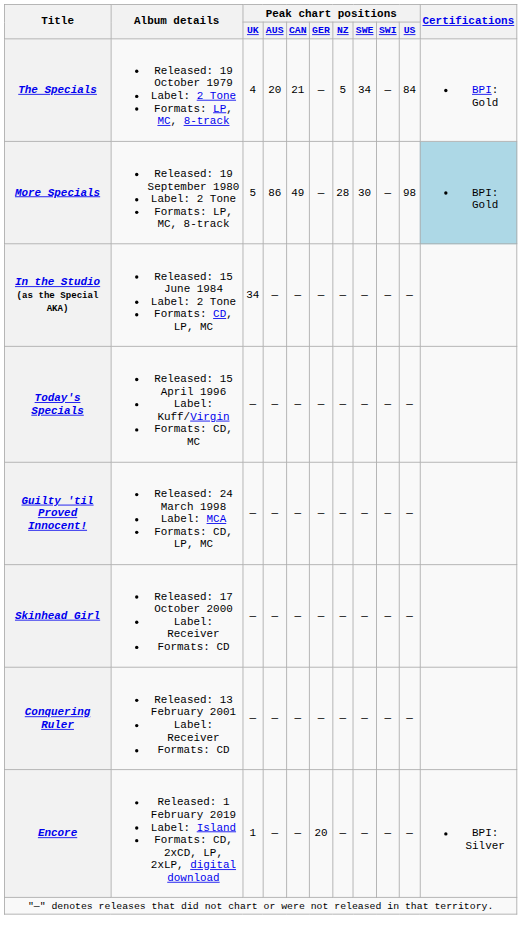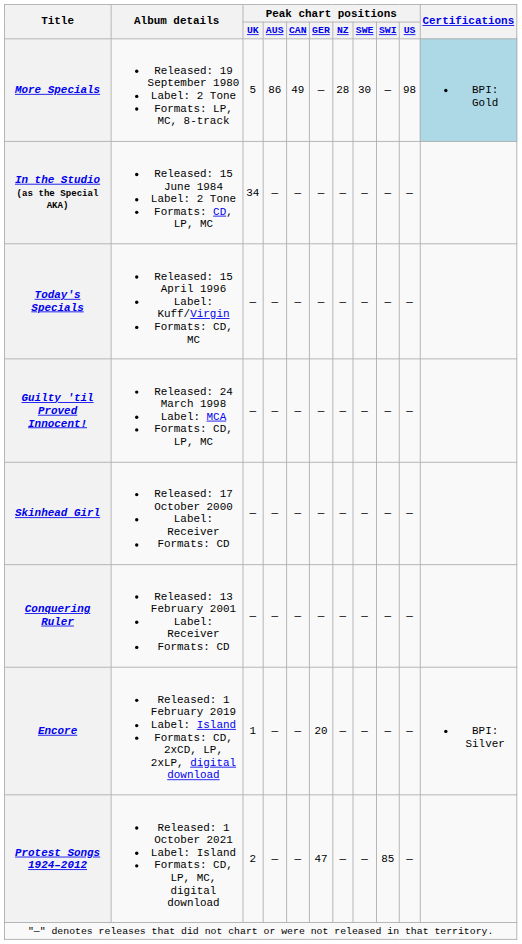- row: The Specials | Released: 19 October 1979 Label: 2 Tone Formats: LP, MC, 8-track | 4 | 20 | 21 | — | 5 | 34 | — | 84 | BPI: Gold
+ row: Protest Songs 1924–2012 | Released: 1 October 2021 Label: Island Formats: CD, LP, MC, digital download | 2 | — | — | 47 | — | — | 85 | —
